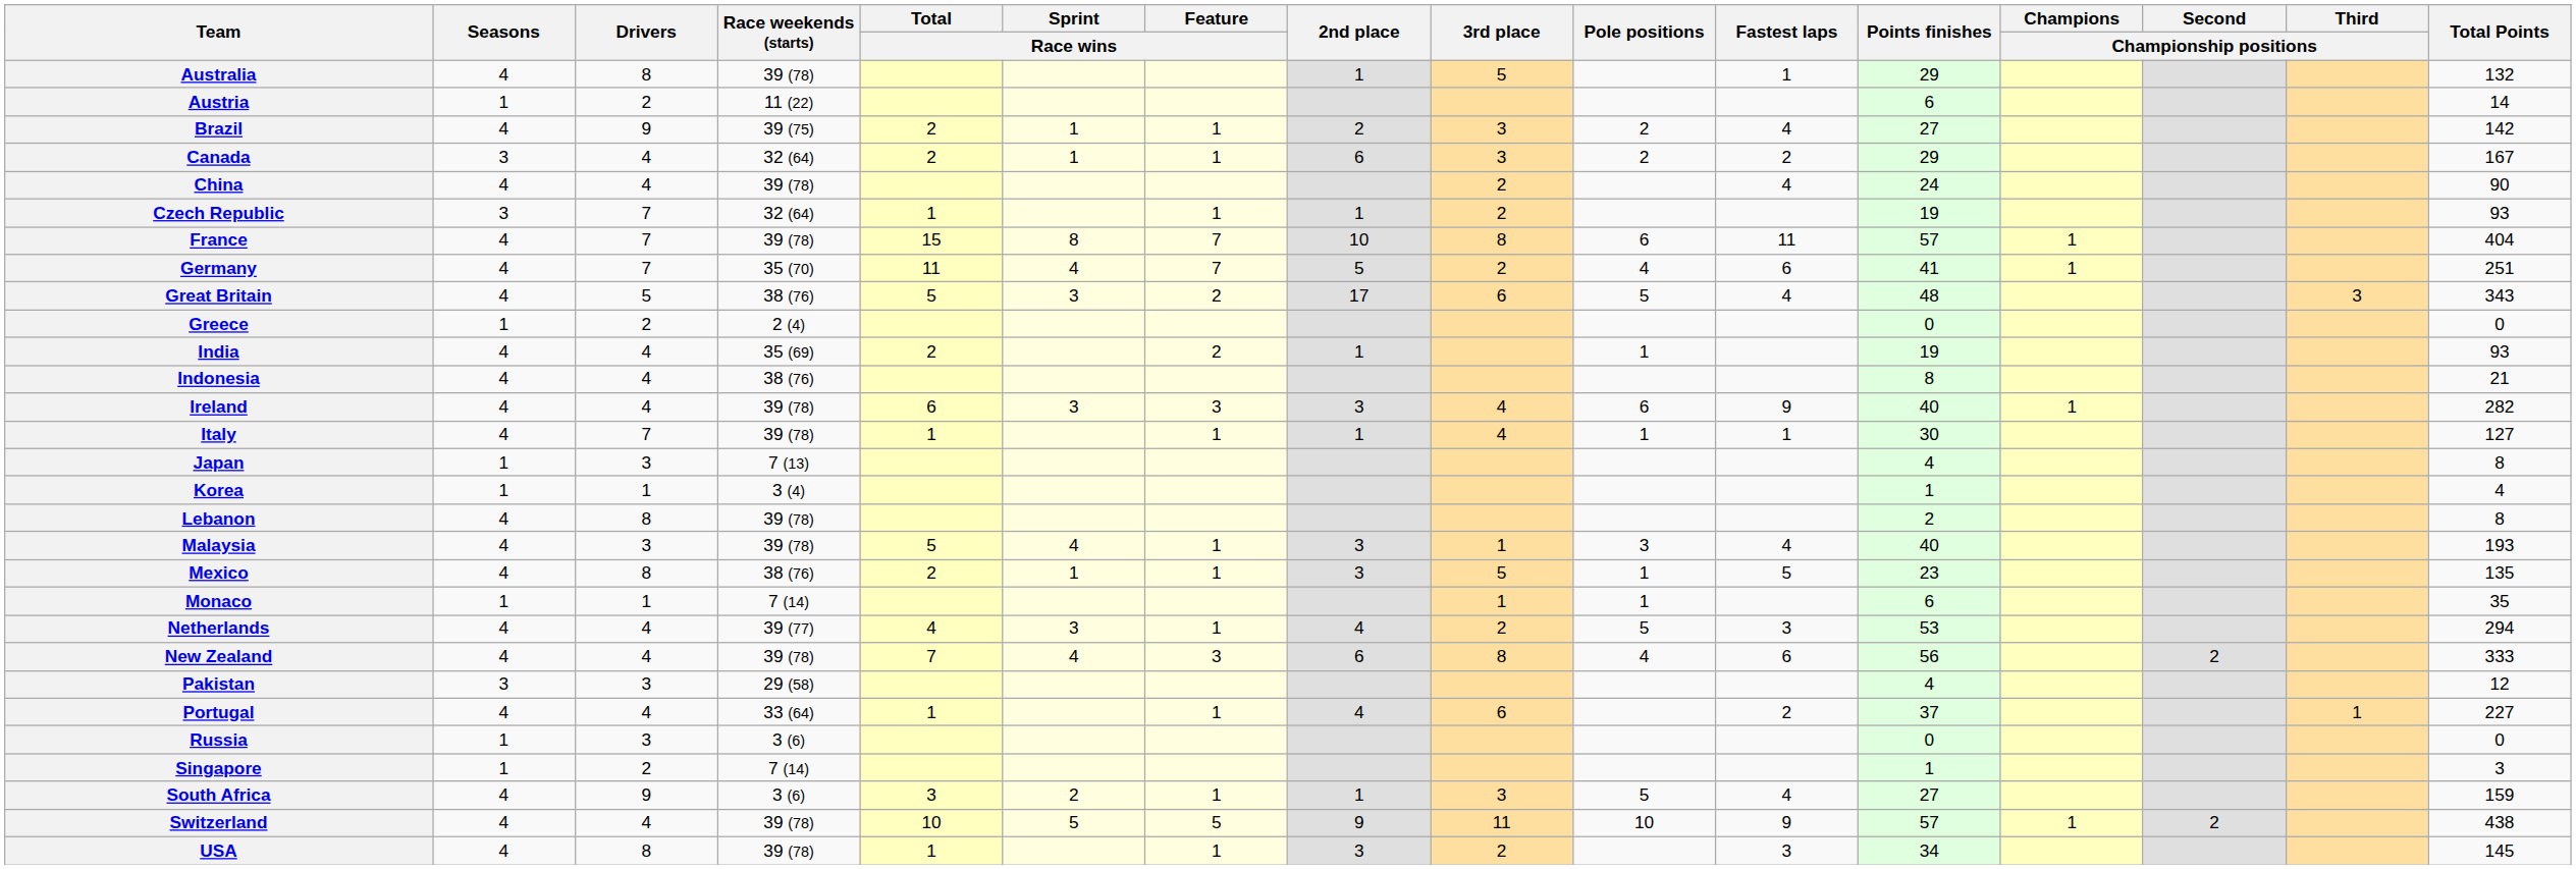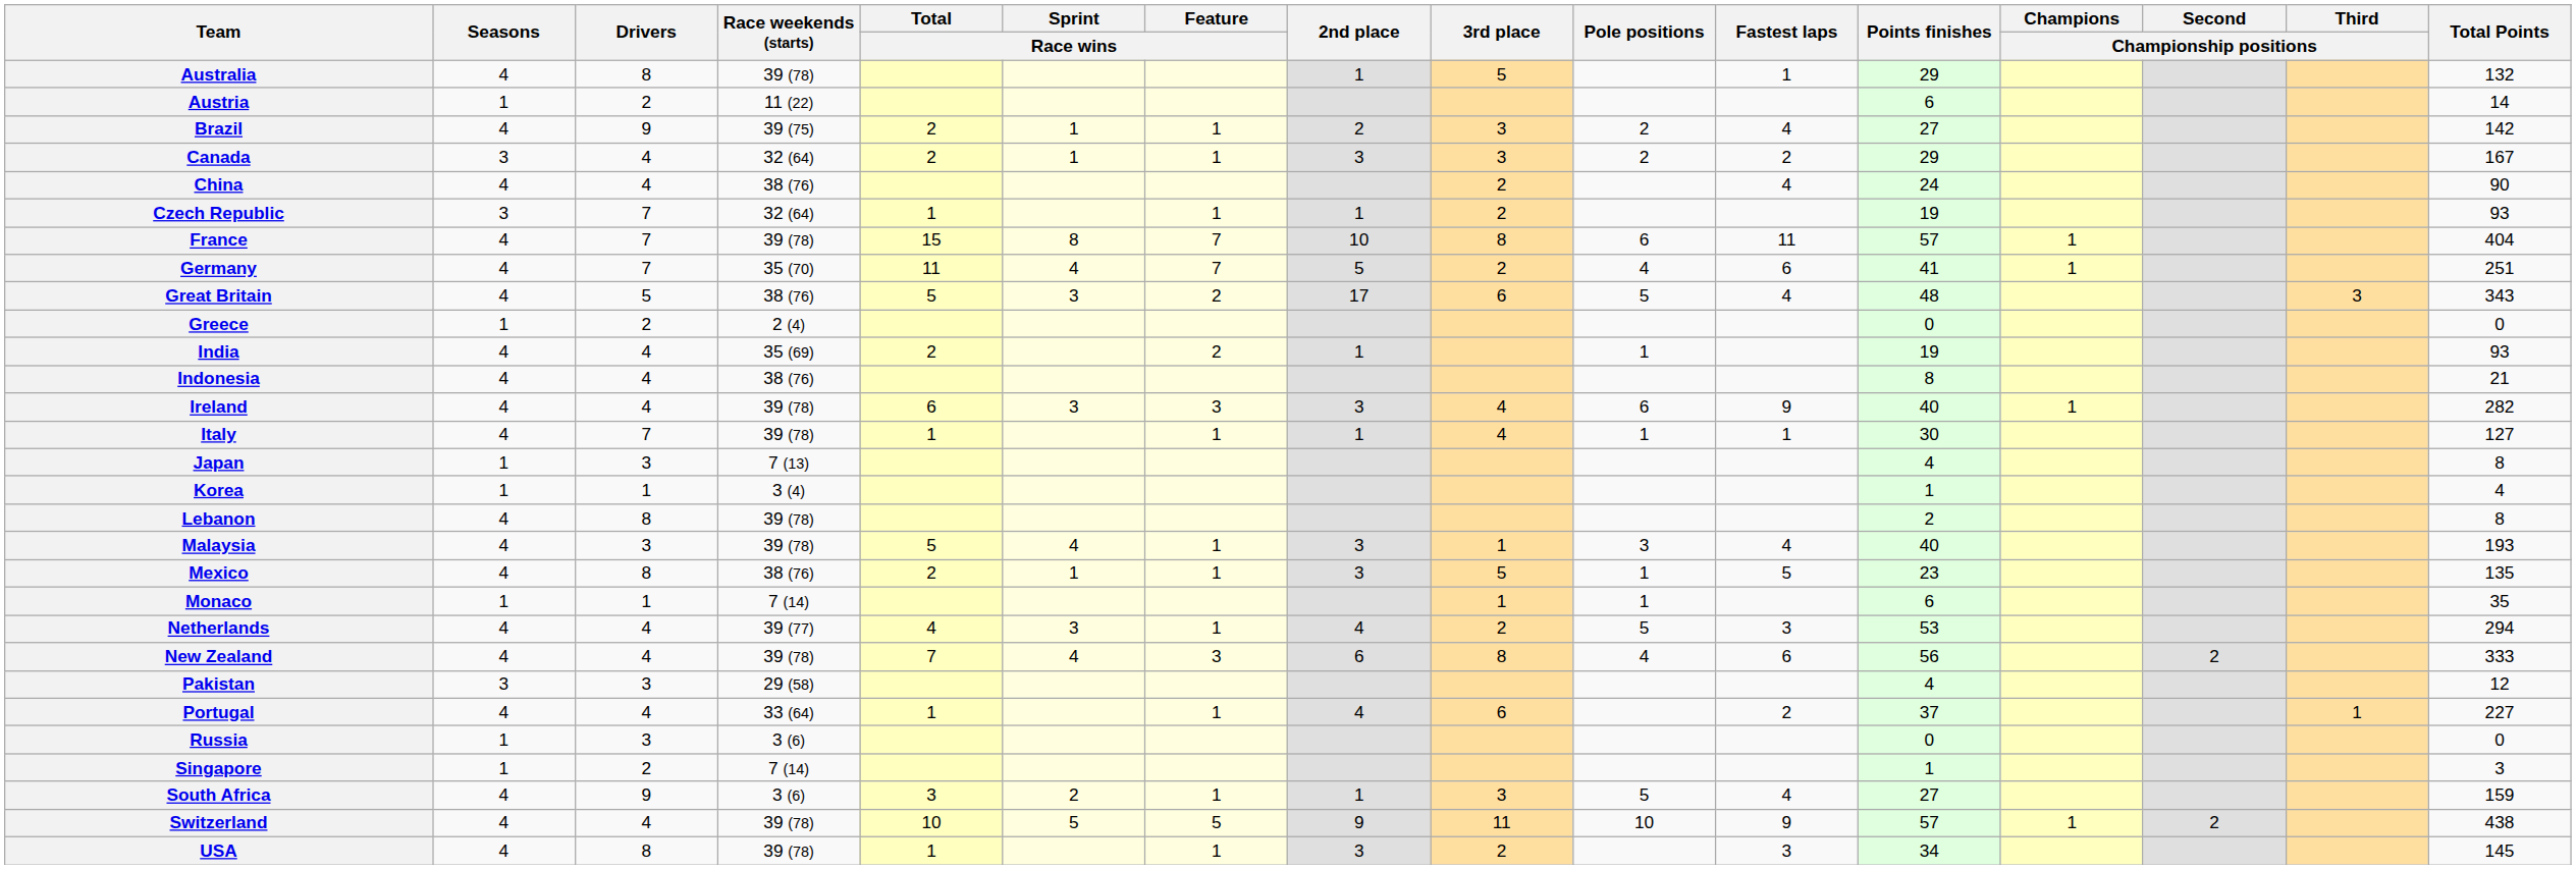Canada | 2nd place: 6 -> 3
China | Race weekends (starts): 39 (78) -> 38 (76)
